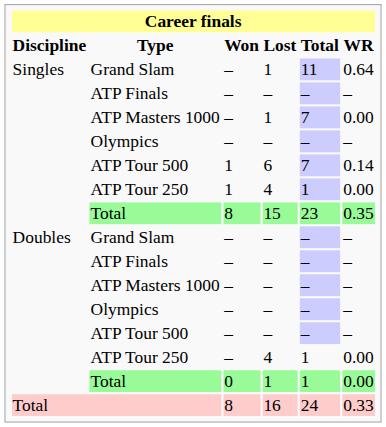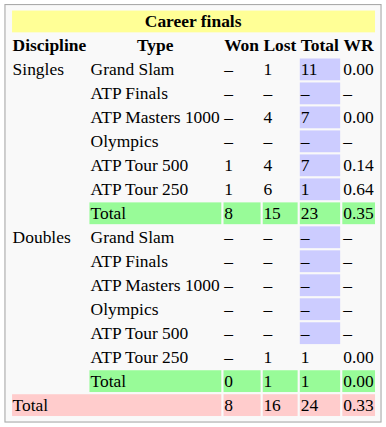Singles / Grand Slam | WR: 0.64 -> 0.00
Singles / ATP Masters 1000 | Lost: 1 -> 4
Singles / ATP Tour 500 | Lost: 6 -> 4
Singles / ATP Tour 250 | Lost: 4 -> 6
Singles / ATP Tour 250 | WR: 0.00 -> 0.64
Doubles / ATP Tour 250 | Lost: 4 -> 1
